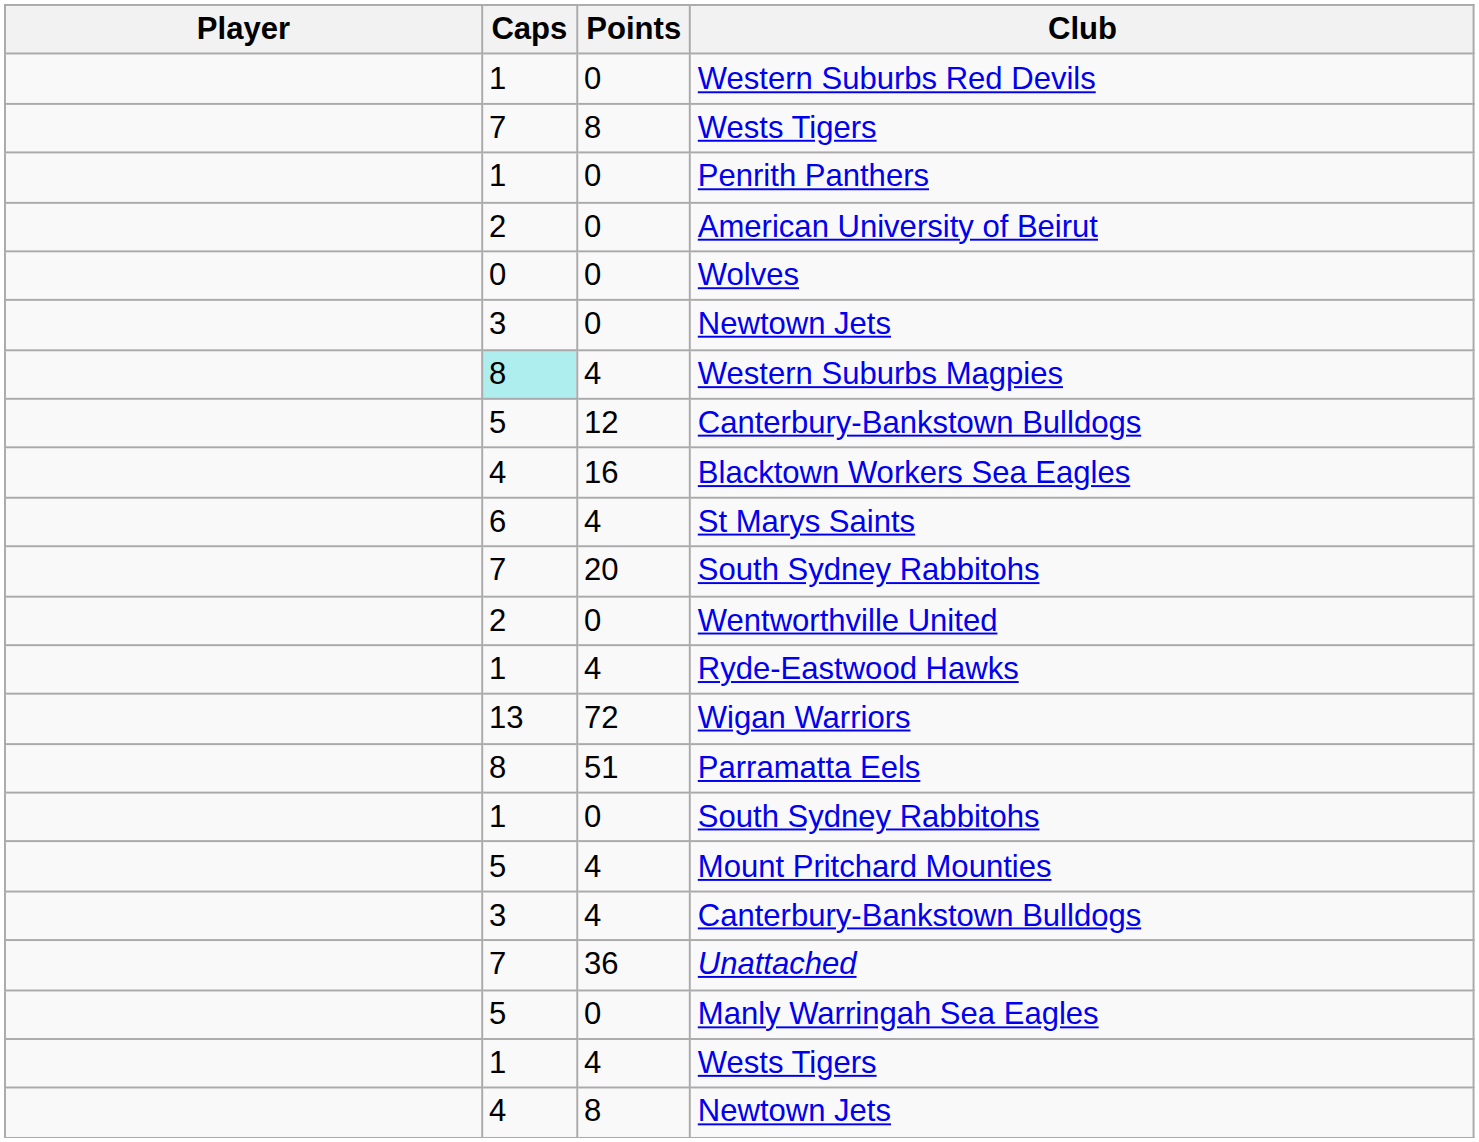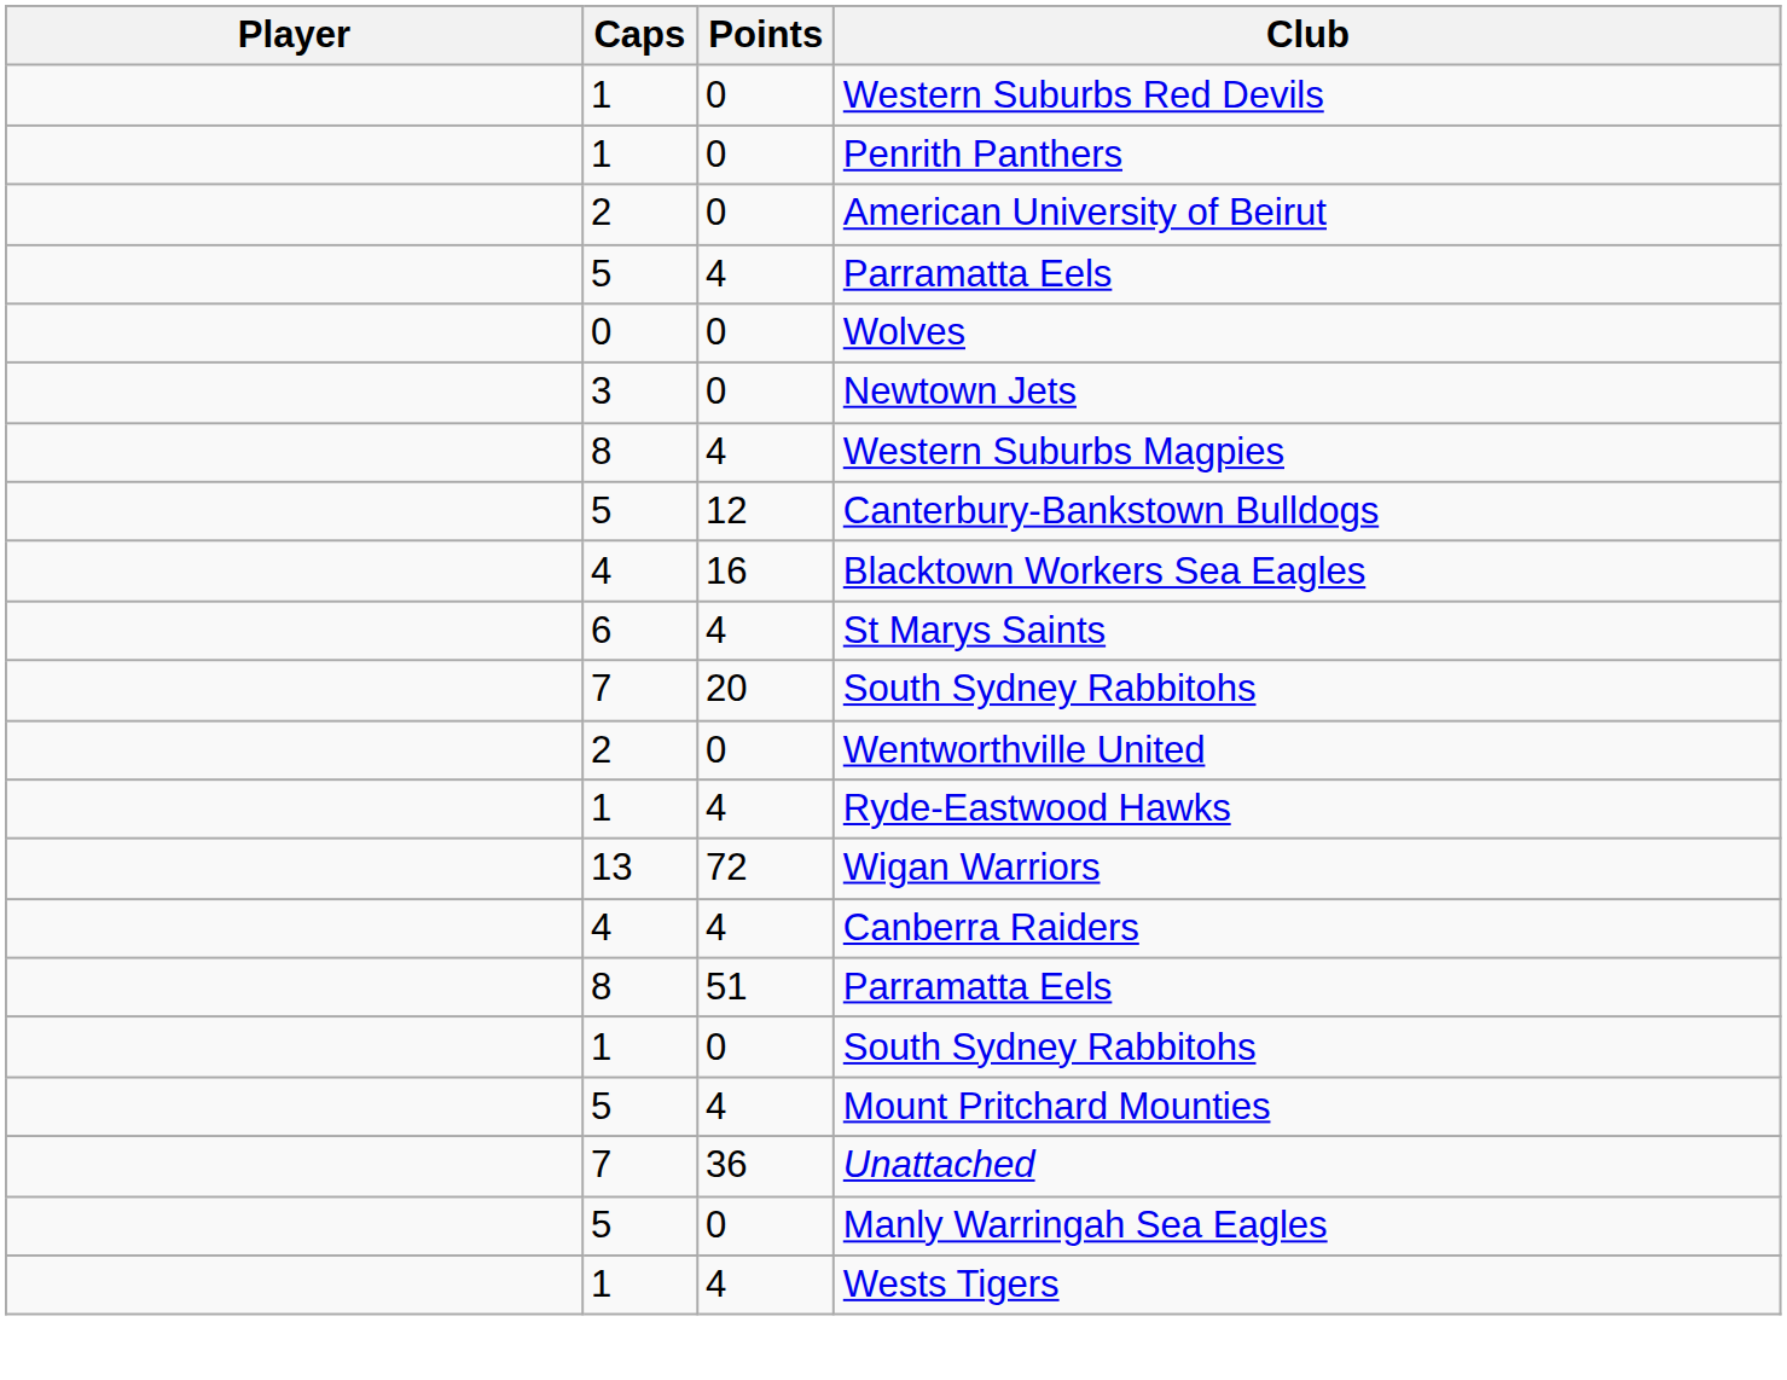- row: 7 | 8 | Wests Tigers
+ row: 5 | 4 | Parramatta Eels
Western Suburbs Magpies | Caps: paleturquoise background -> no background
+ row: 4 | 4 | Canberra Raiders
- row: 3 | 4 | Canterbury-Bankstown Bulldogs
- row: 4 | 8 | Newtown Jets
